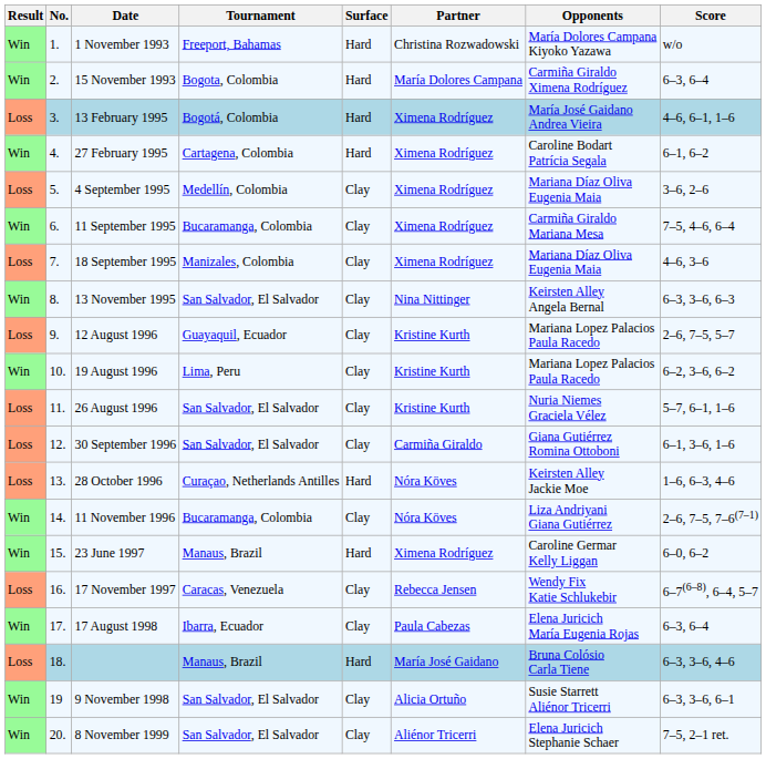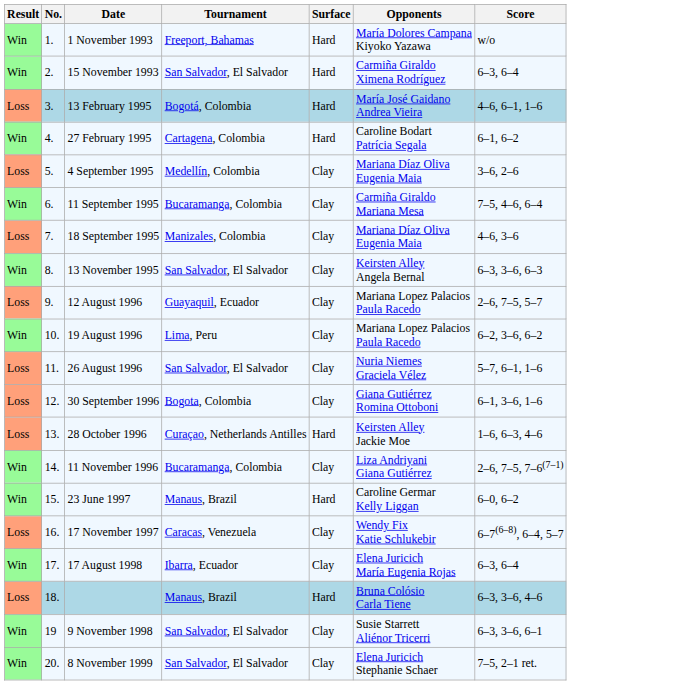- column: Partner | Christina Rozwadowski | María Dolores Campana | Ximena Rodríguez | Ximena Rodríguez | Ximena Rodríguez | Ximena Rodríguez | Ximena Rodríguez | Nina Nittinger | Kristine Kurth | Kristine Kurth | Kristine Kurth | Carmiña Giraldo | Nóra Köves | Nóra Köves | Ximena Rodríguez | Rebecca Jensen | Paula Cabezas | María José Gaidano | Alicia Ortuño | Aliénor Tricerri
15 November 1993 | Tournament: Bogota, Colombia -> San Salvador, El Salvador
30 September 1996 | Tournament: San Salvador, El Salvador -> Bogota, Colombia
